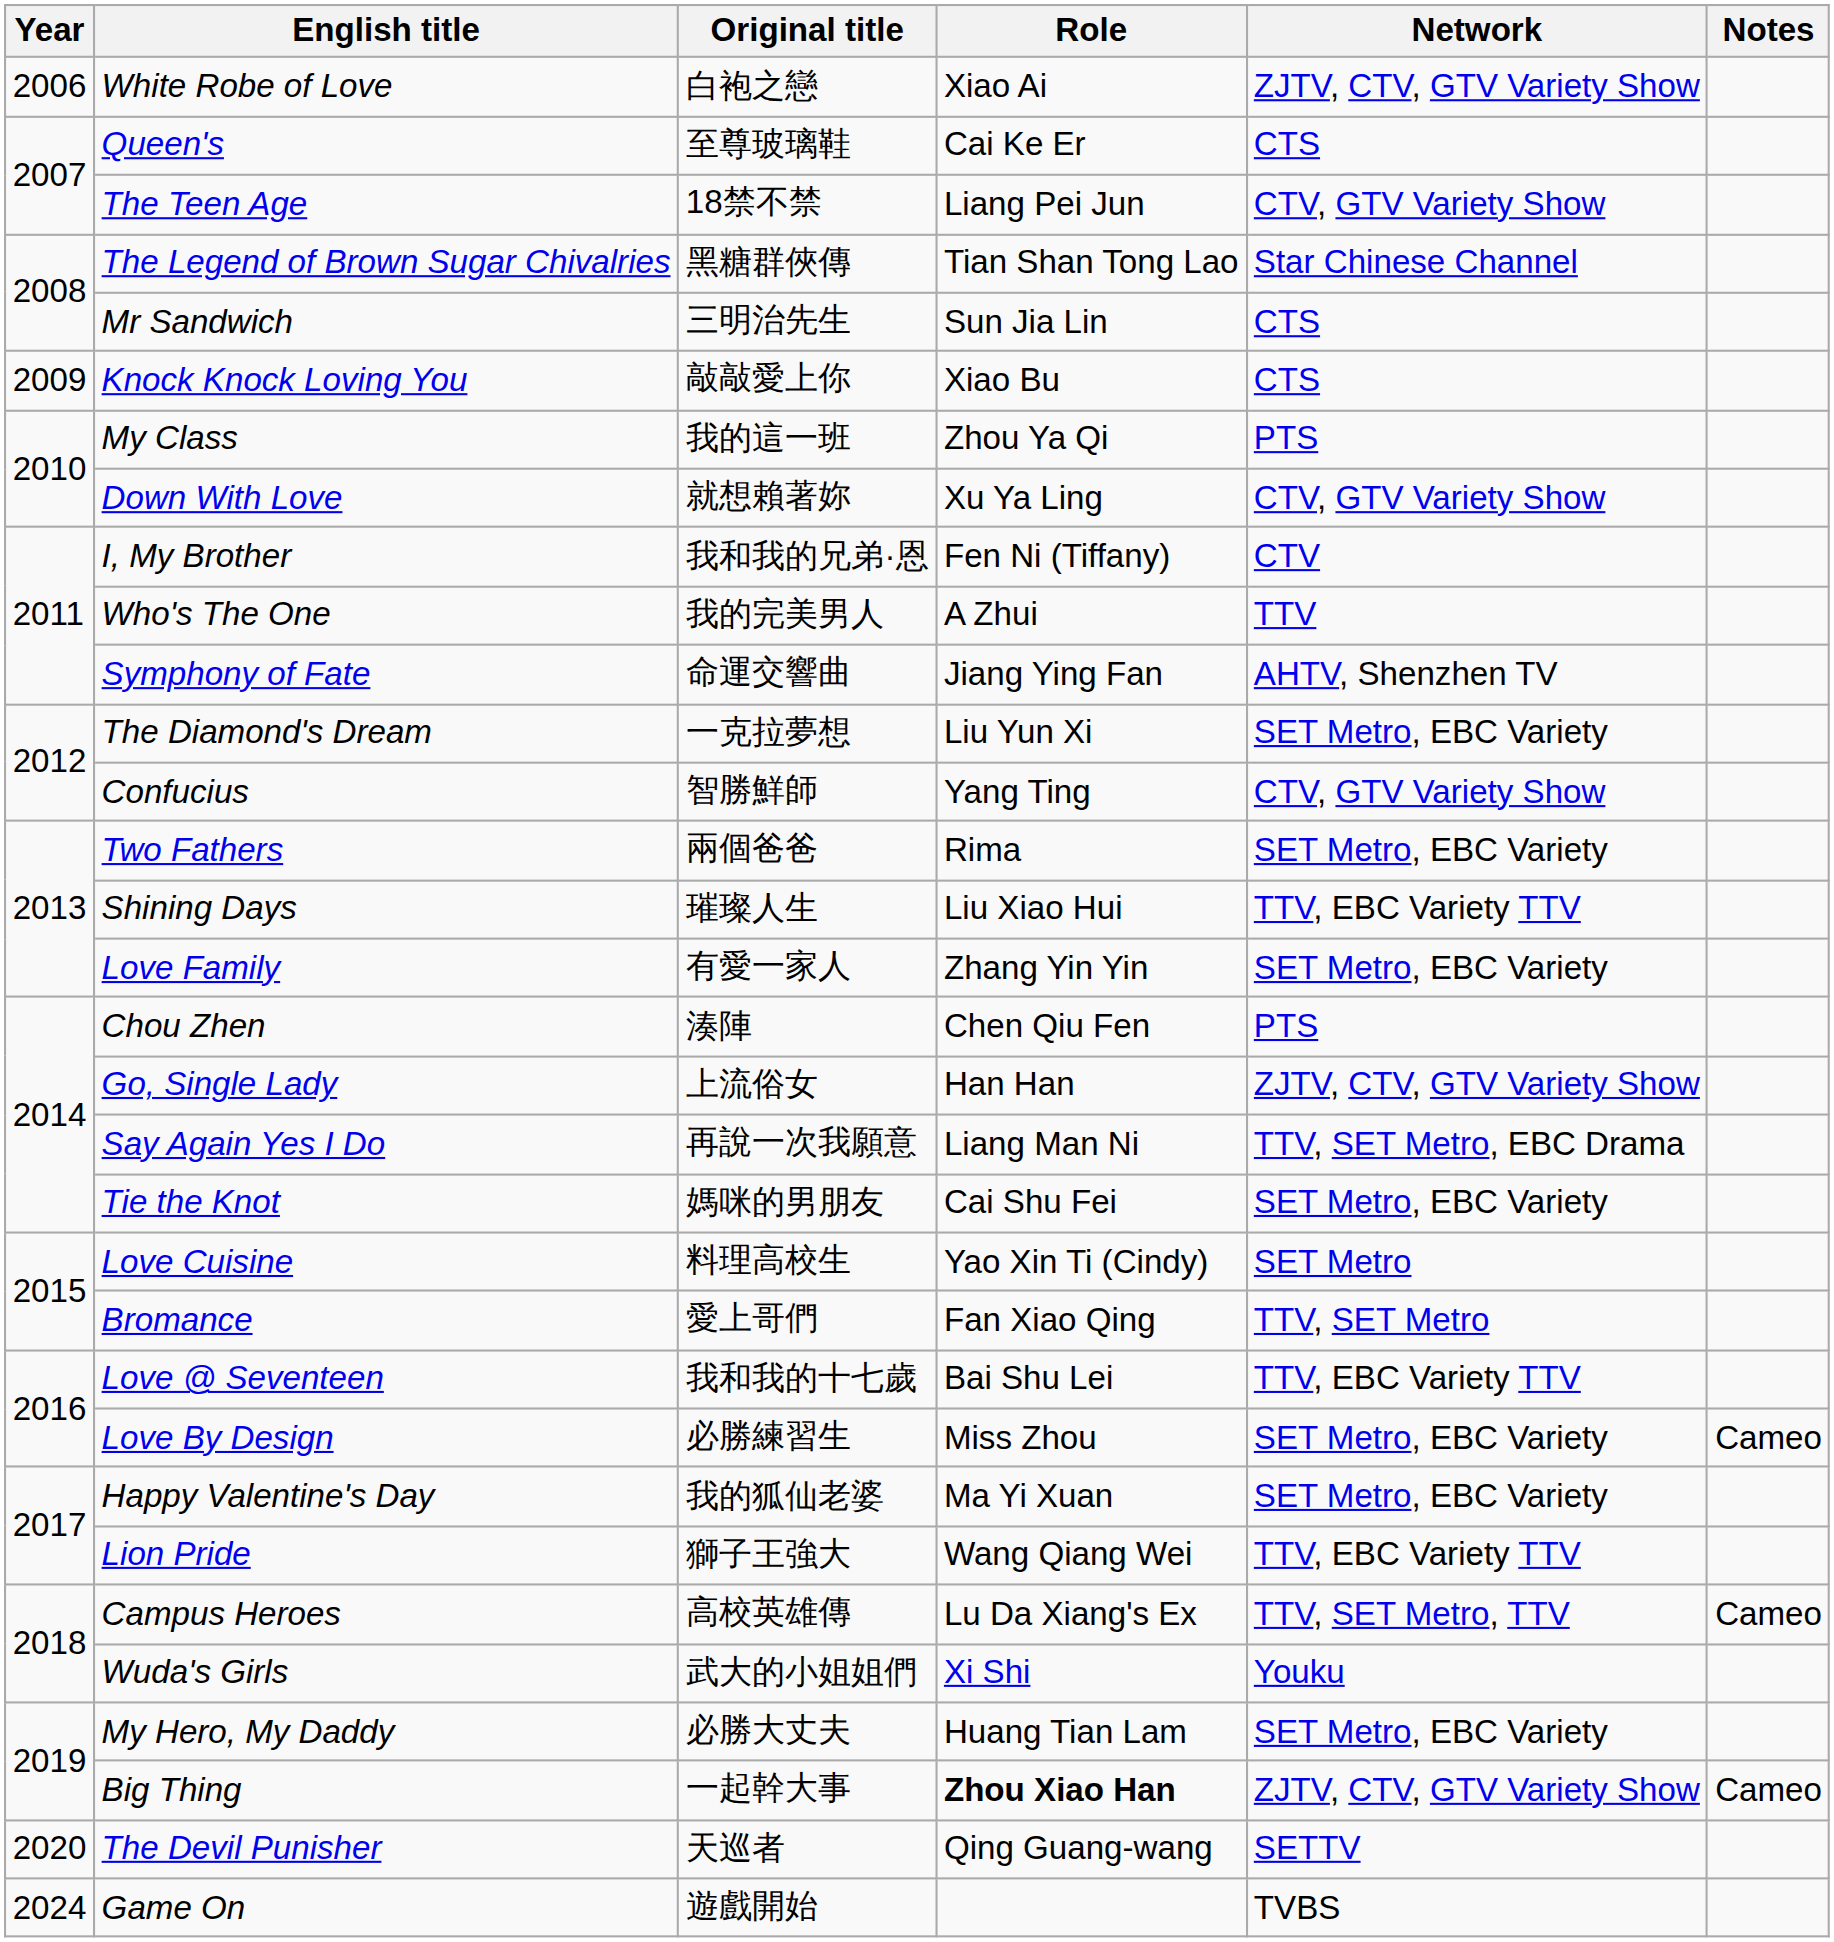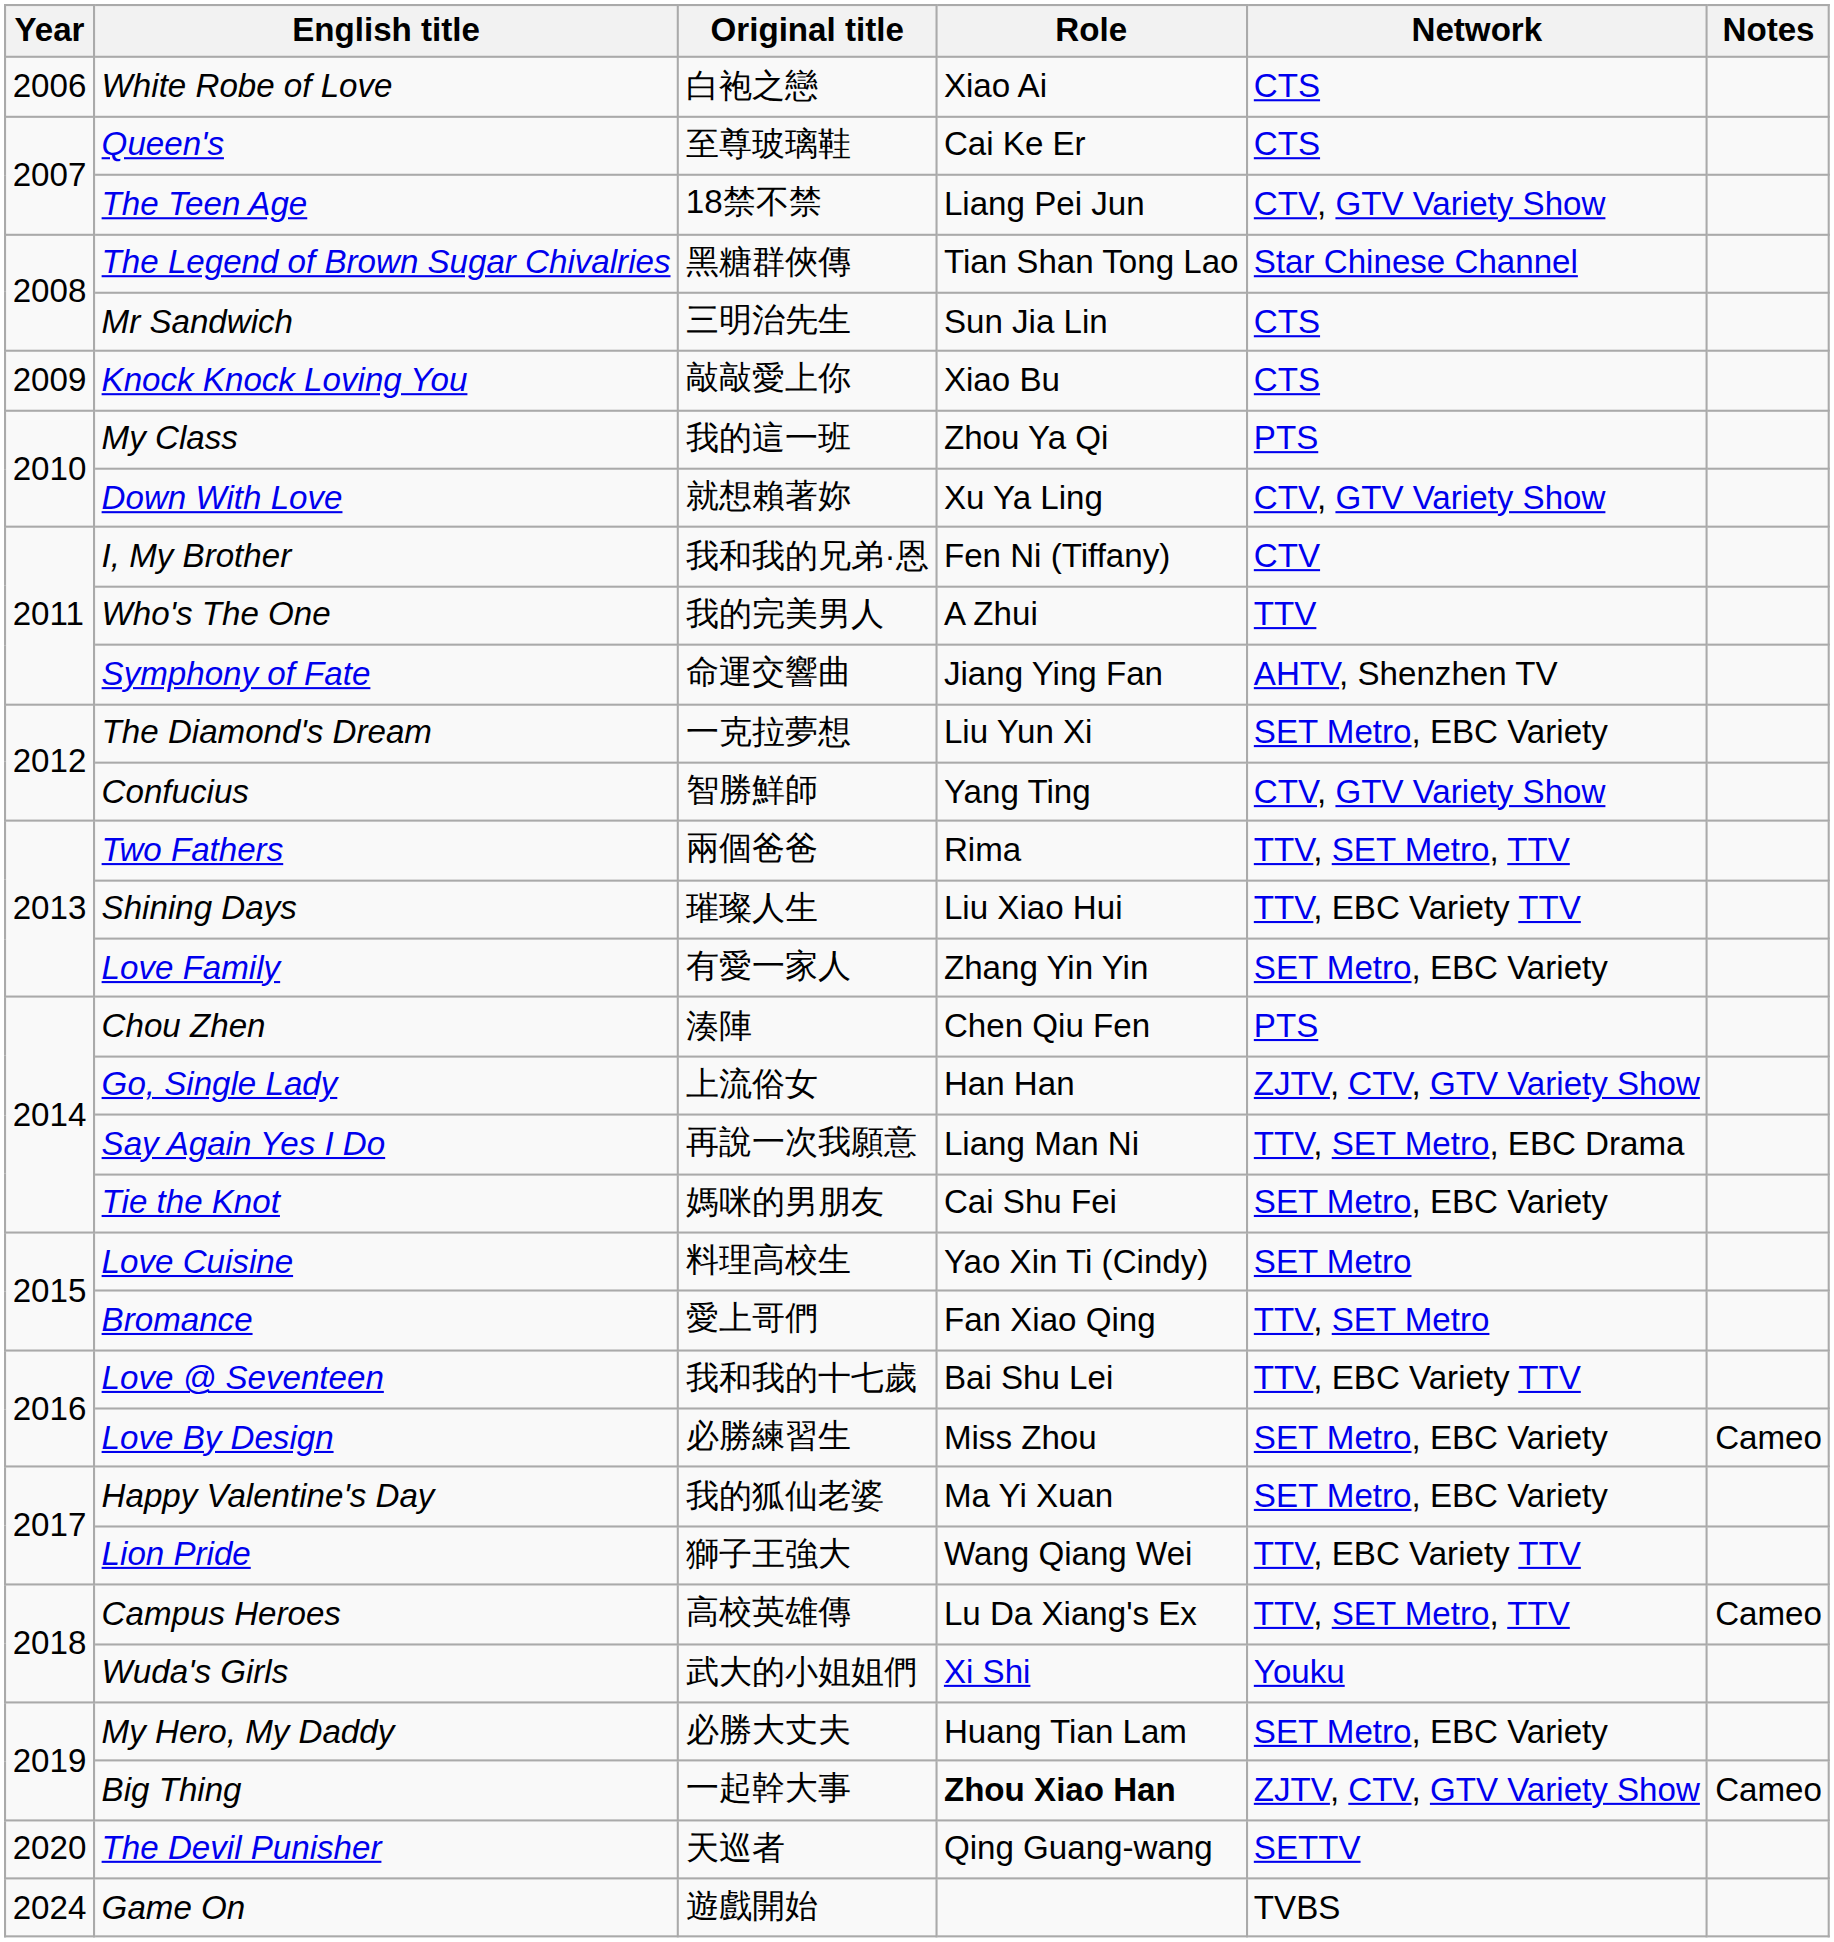White Robe of Love | Network: ZJTV, CTV, GTV Variety Show -> CTS
Two Fathers | Network: SET Metro, EBC Variety -> TTV, SET Metro, TTV
